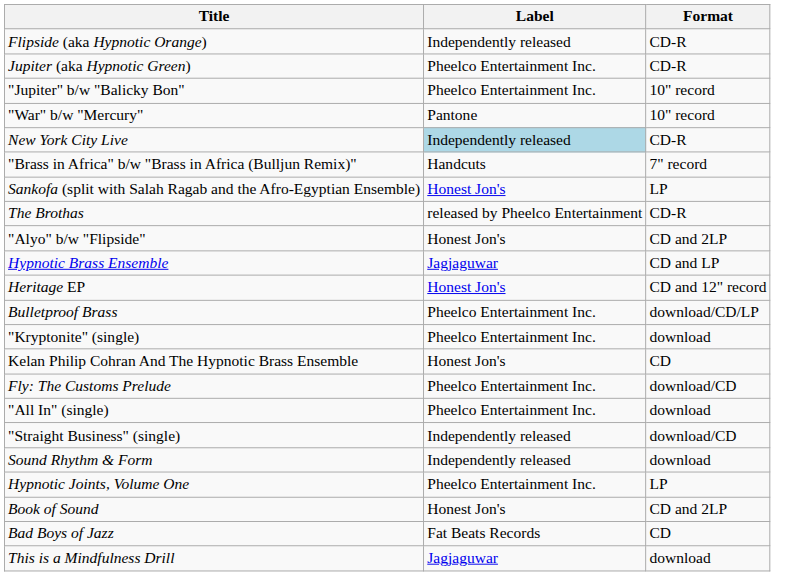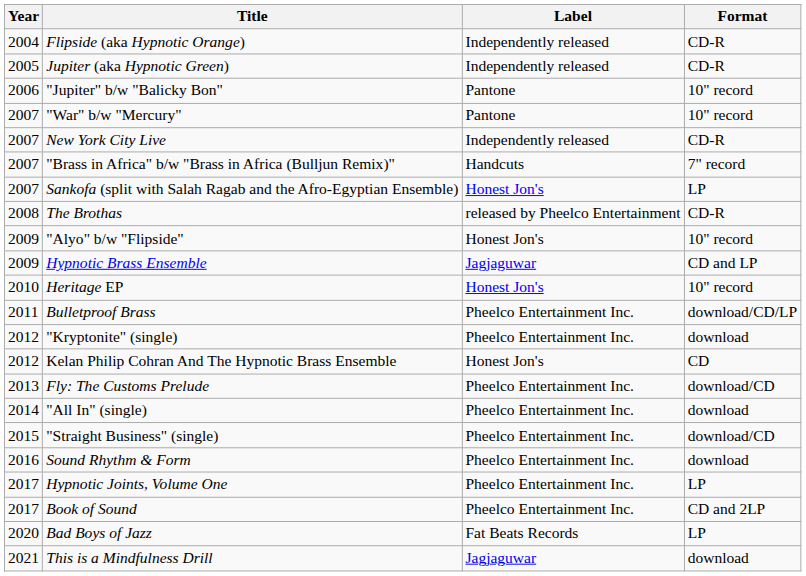+ column: Year | 2004 | 2005 | 2006 | 2007 | 2007 | 2007 | 2007 | 2008 | 2009 | 2009 | 2010 | 2011 | 2012 | 2012 | 2013 | 2014 | 2015 | 2016 | 2017 | 2017 | 2020 | 2021
Jupiter (aka Hypnotic Green) | Label: Pheelco Entertainment Inc. -> Independently released
"Jupiter" b/w "Balicky Bon" | Label: Pheelco Entertainment Inc. -> Pantone
New York City Live | Label: lightblue background -> no background
"Alyo" b/w "Flipside" | Format: CD and 2LP -> 10" record
Heritage EP | Format: CD and 12" record -> 10" record
"Straight Business" (single) | Label: Independently released -> Pheelco Entertainment Inc.
Sound Rhythm & Form | Label: Independently released -> Pheelco Entertainment Inc.
Book of Sound | Label: Honest Jon's -> Pheelco Entertainment Inc.
Bad Boys of Jazz | Format: CD -> LP
